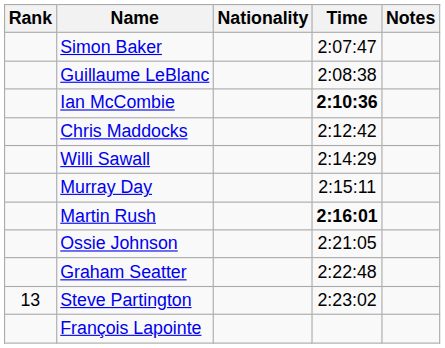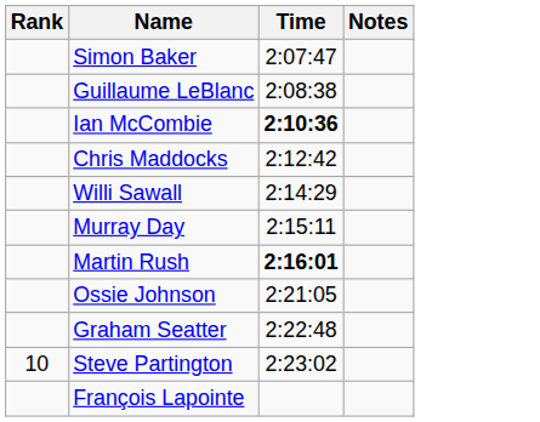- column: Nationality
Steve Partington | Rank: 13 -> 10
